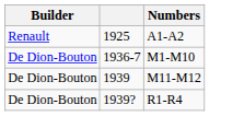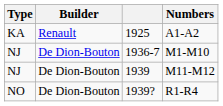+ column: Type | KA | NJ | NJ | NO
